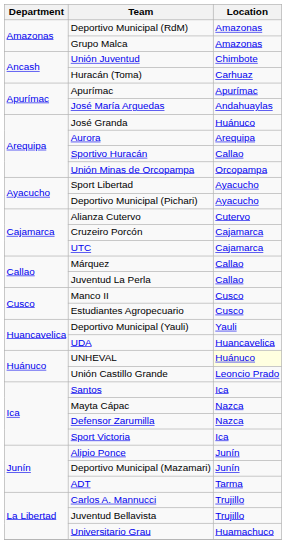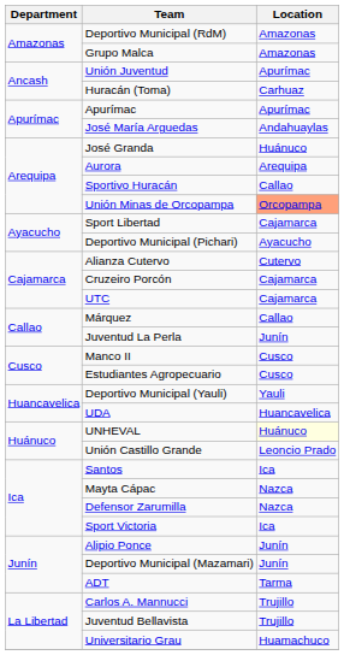Unión Juventud | Location: Chimbote -> Apurímac
Unión Minas de Orcopampa | Location: no background -> lightsalmon background
Sport Libertad | Location: Ayacucho -> Cajamarca
Juventud La Perla | Location: Callao -> Junín
